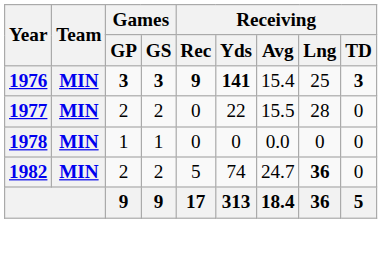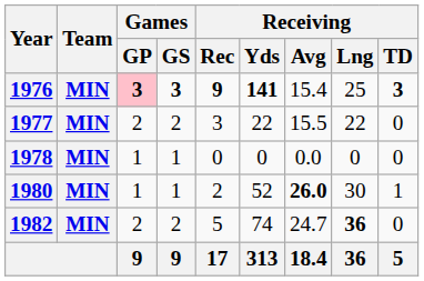1976 | Games / GP: no background -> pink background
1977 | Receiving / Rec: 0 -> 3
1977 | Receiving / Lng: 28 -> 22
+ row: 1980 | MIN | 1 | 1 | 2 | 52 | 26.0 | 30 | 1
